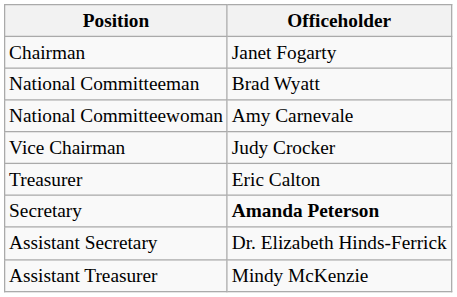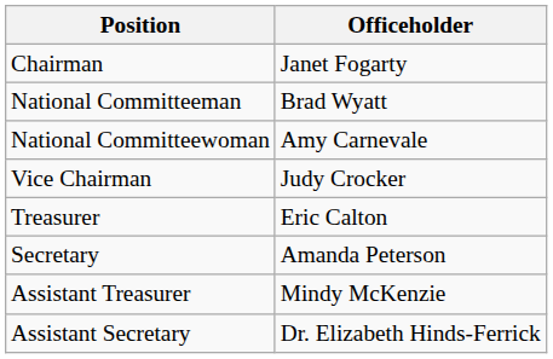Secretary | Officeholder: bold -> normal
rows swapped: Assistant Treasurer <-> Assistant Secretary
